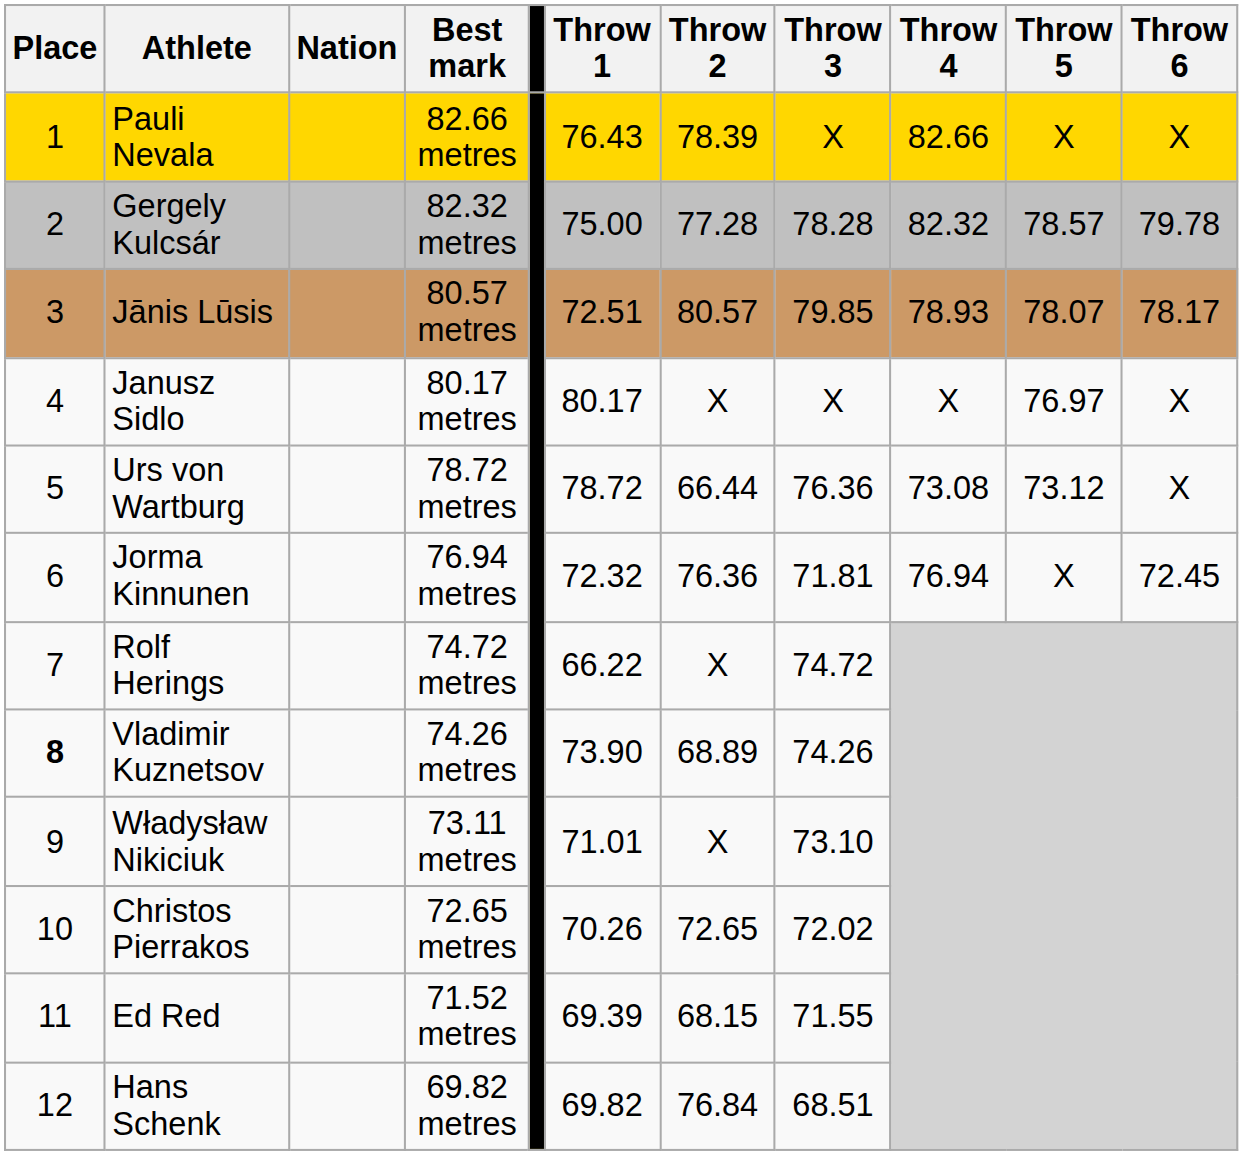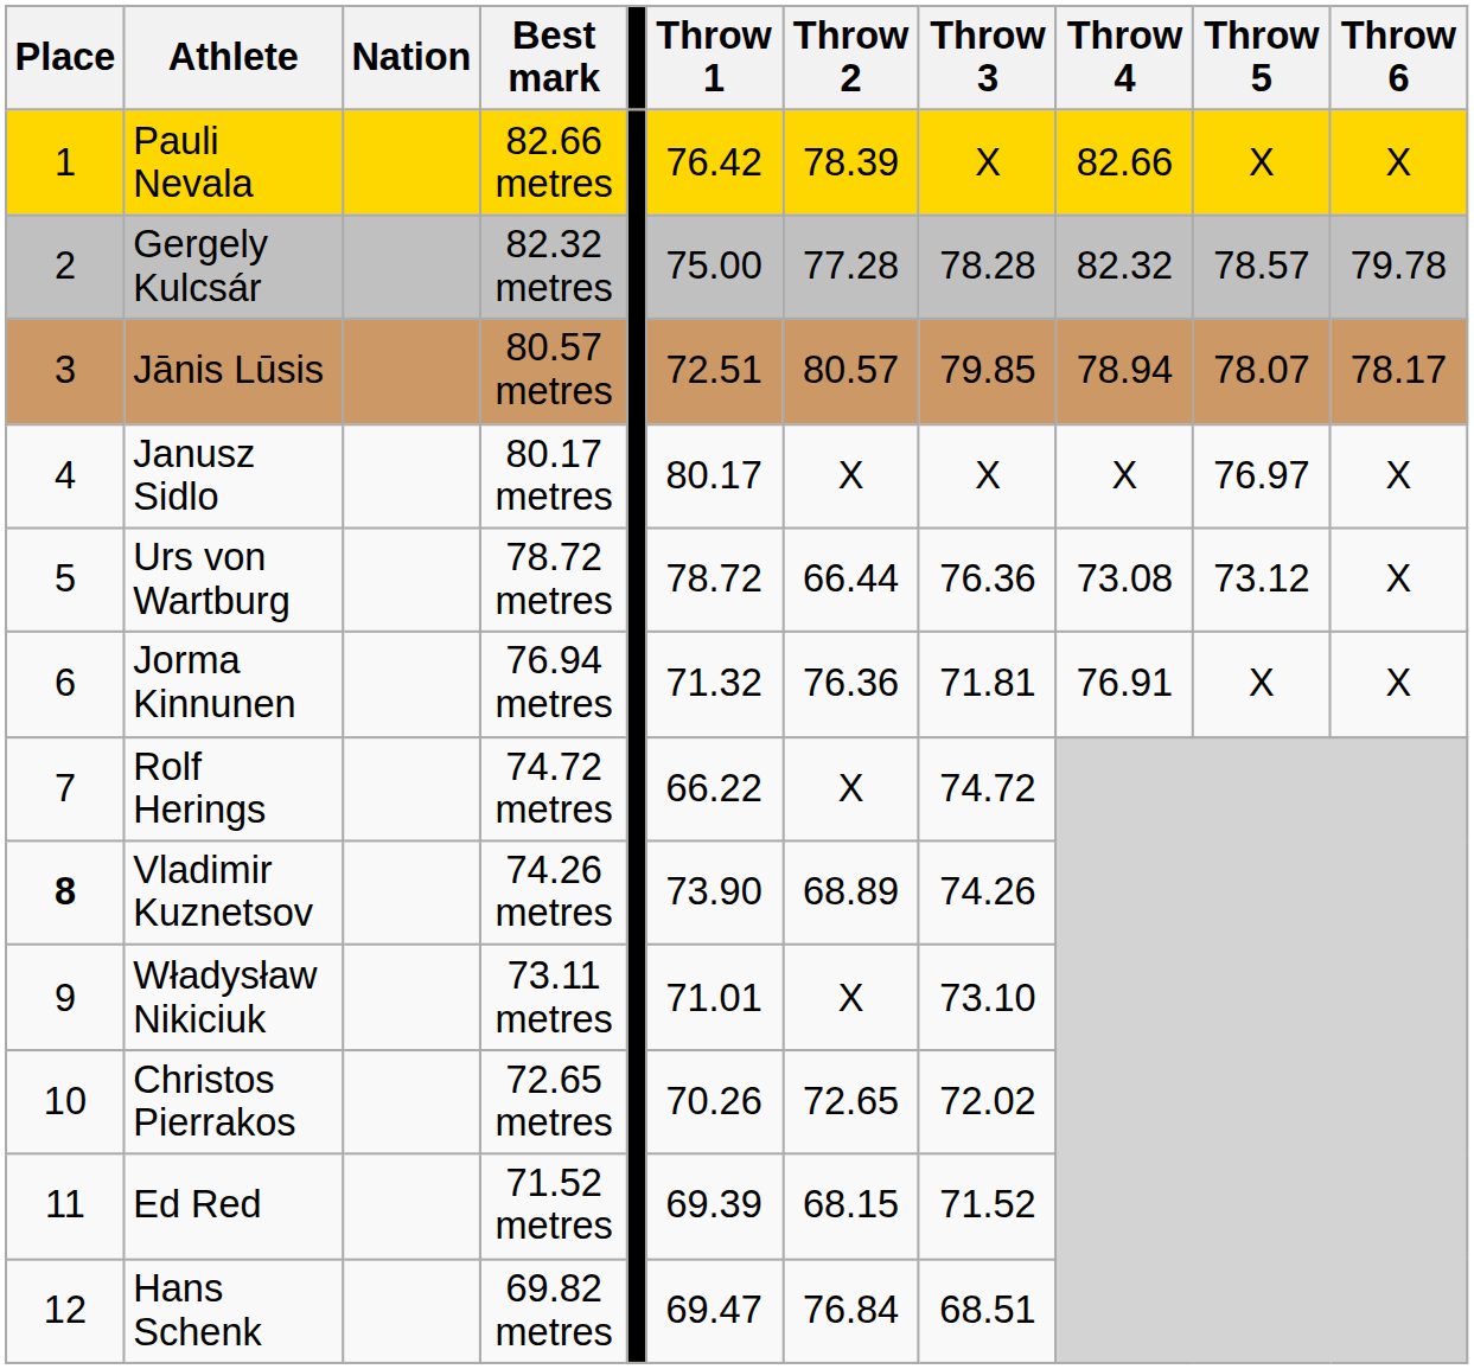Pauli Nevala | Throw 1: 76.43 -> 76.42
Jānis Lūsis | Throw 4: 78.93 -> 78.94
Jorma Kinnunen | Throw 1: 72.32 -> 71.32
Jorma Kinnunen | Throw 4: 76.94 -> 76.91
Jorma Kinnunen | Throw 6: 72.45 -> X
Ed Red | Throw 3: 71.55 -> 71.52
Hans Schenk | Throw 1: 69.82 -> 69.47
